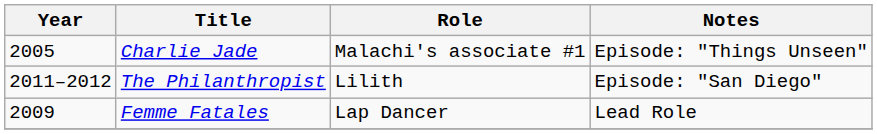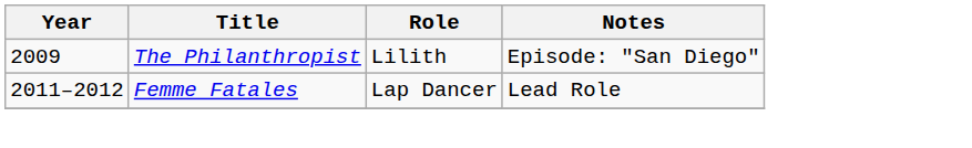- row: 2005 | Charlie Jade | Malachi's associate #1 | Episode: "Things Unseen"
The Philanthropist | Year: 2011–2012 -> 2009
Femme Fatales | Year: 2009 -> 2011–2012
